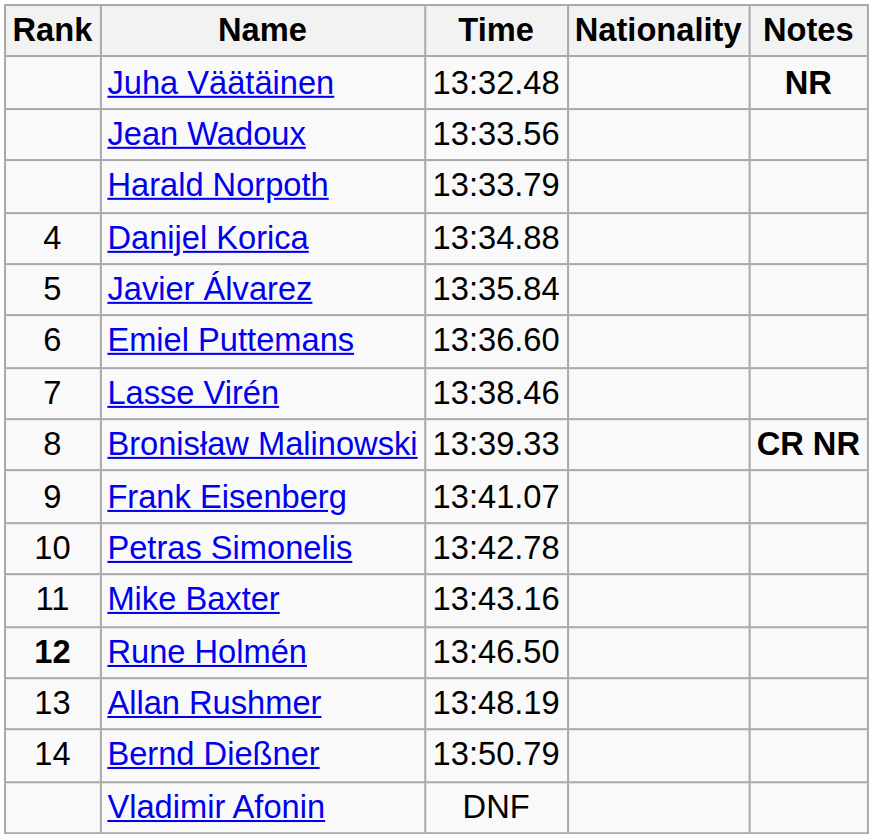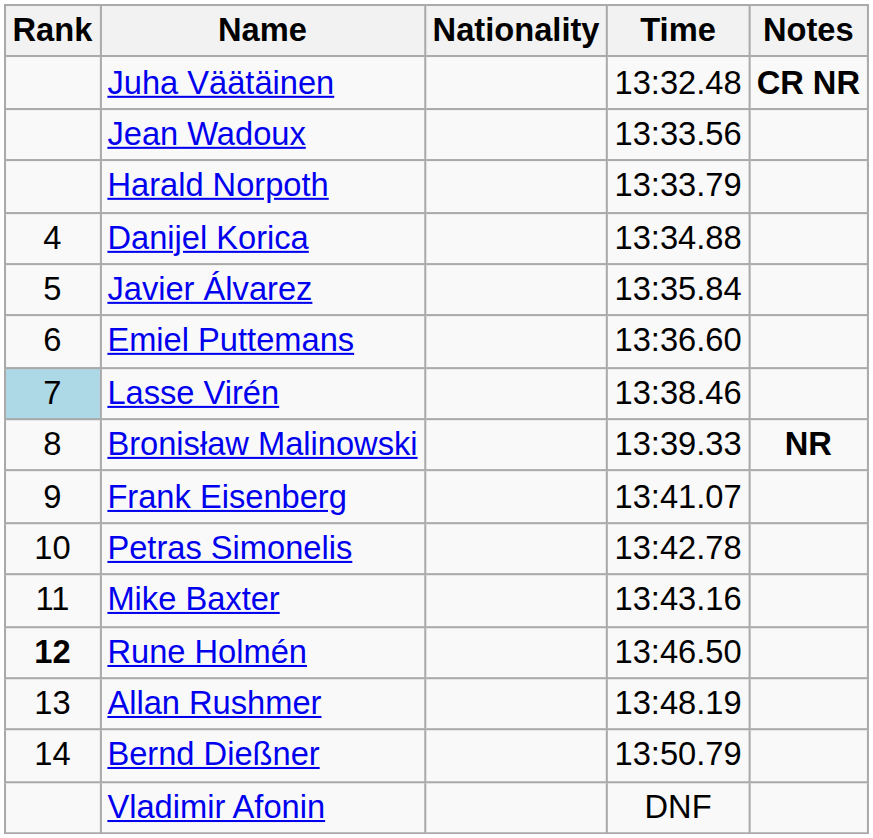columns swapped: Nationality <-> Time
Juha Väätäinen | Notes: NR -> CR NR
Lasse Virén | Rank: no background -> lightblue background
Bronisław Malinowski | Notes: CR NR -> NR
